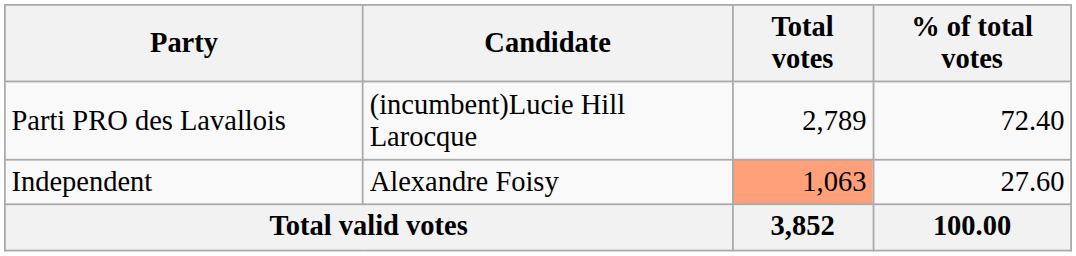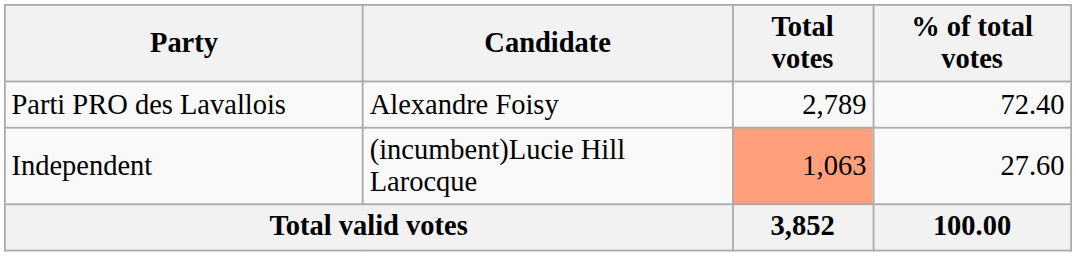Parti PRO des Lavallois | Candidate: (incumbent)Lucie Hill Larocque -> Alexandre Foisy
Independent | Candidate: Alexandre Foisy -> (incumbent)Lucie Hill Larocque
